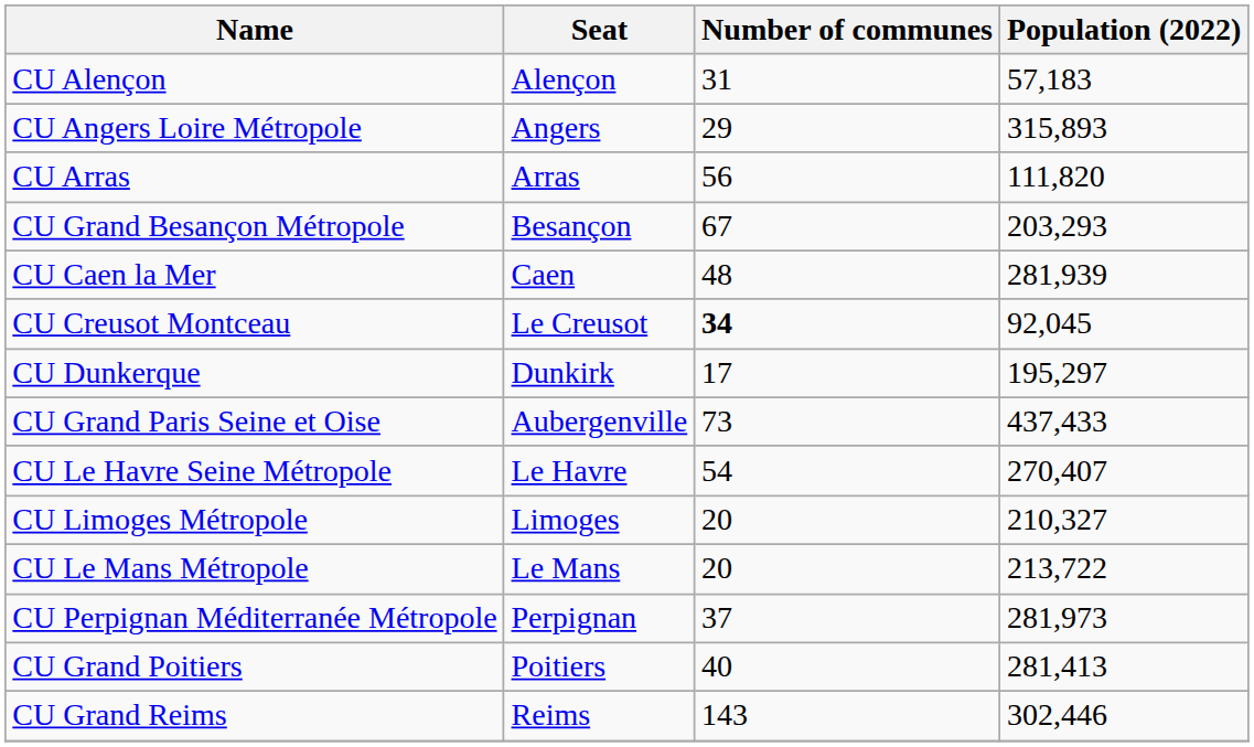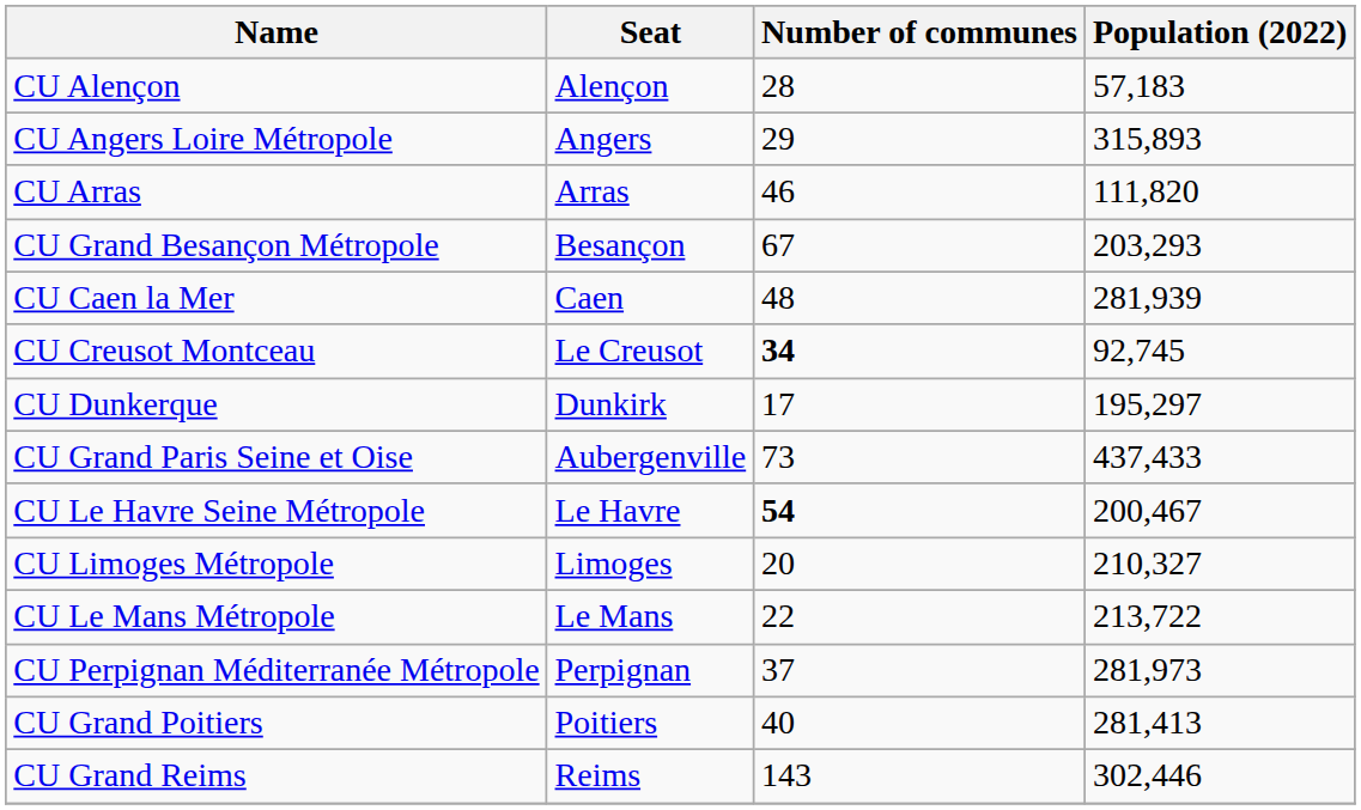CU Alençon | Number of communes: 31 -> 28
CU Arras | Number of communes: 56 -> 46
CU Creusot Montceau | Population (2022): 92,045 -> 92,745
CU Le Havre Seine Métropole | Number of communes: normal -> bold
CU Le Havre Seine Métropole | Population (2022): 270,407 -> 200,467
CU Le Mans Métropole | Number of communes: 20 -> 22
